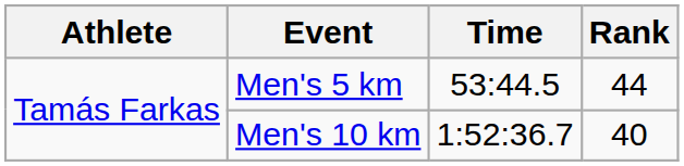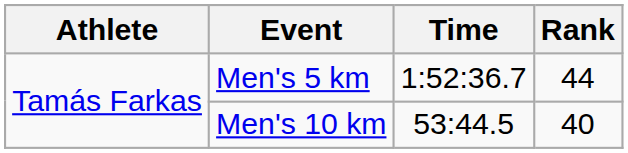Men's 5 km | Time: 53:44.5 -> 1:52:36.7
Men's 10 km | Time: 1:52:36.7 -> 53:44.5
